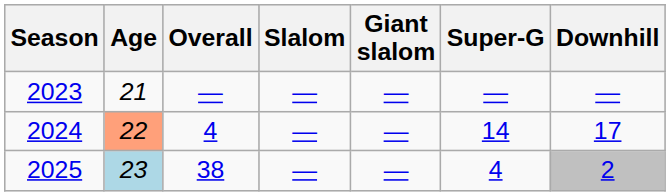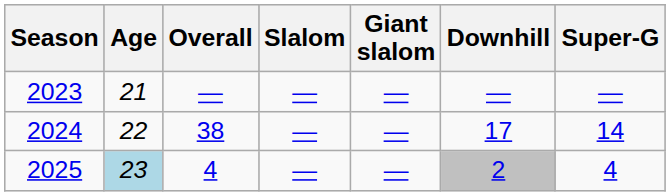columns swapped: Super-G <-> Downhill
2024 | Age: lightsalmon background -> no background
2024 | Overall: 4 -> 38
2025 | Overall: 38 -> 4
